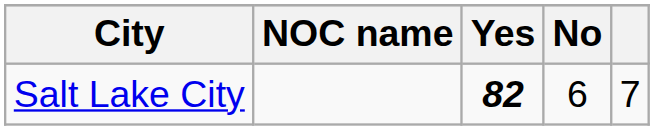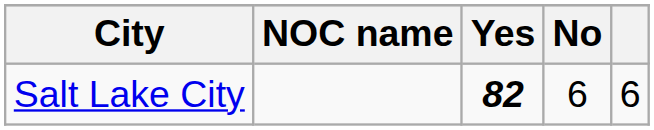Salt Lake City | column 5: 7 -> 6
